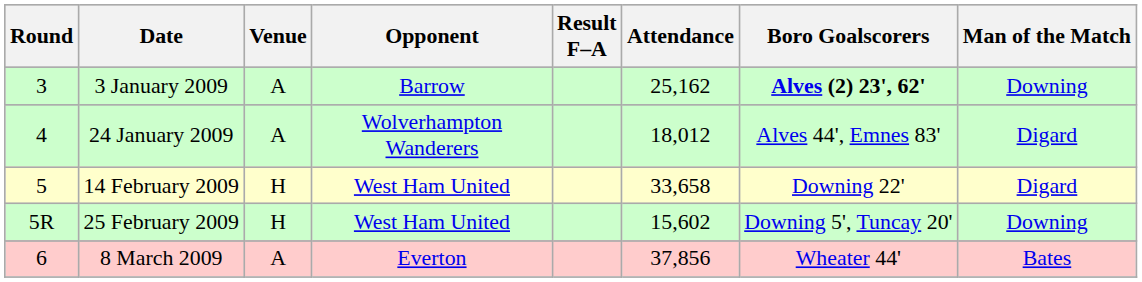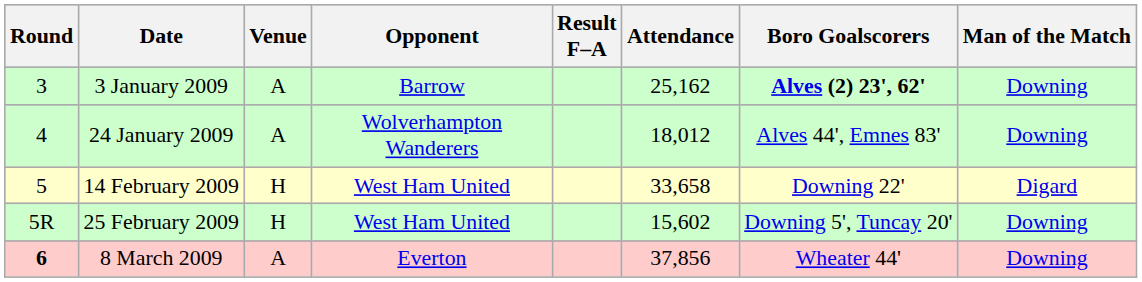24 January 2009 | Man of the Match: Digard -> Downing
8 March 2009 | Round: normal -> bold
8 March 2009 | Man of the Match: Bates -> Downing
